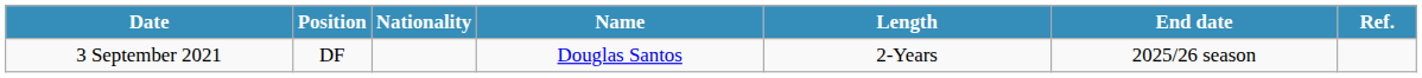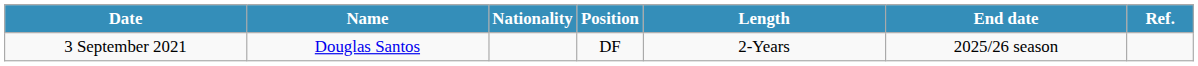columns swapped: Position <-> Name
